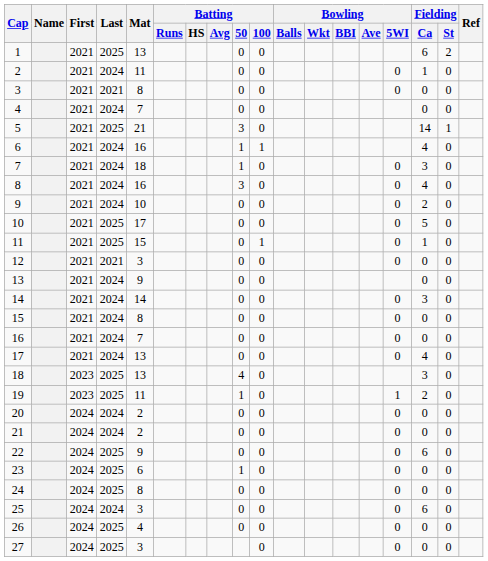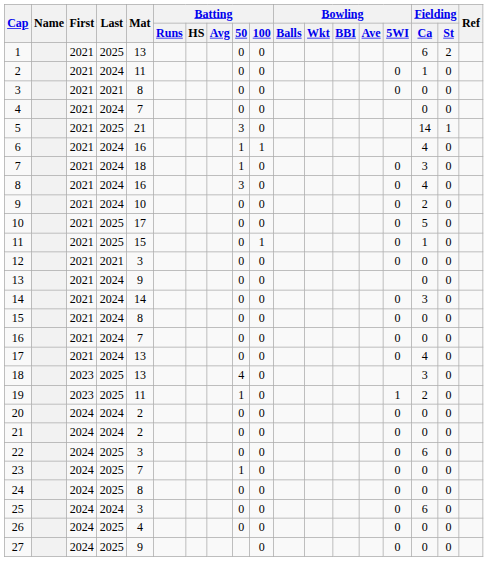22 | Mat: 9 -> 3
23 | Mat: 6 -> 7
27 | Mat: 3 -> 9
